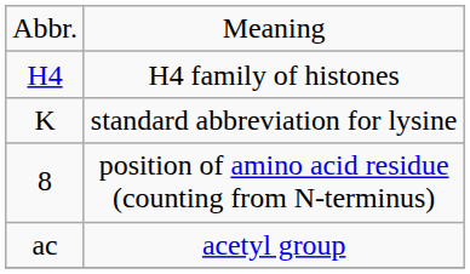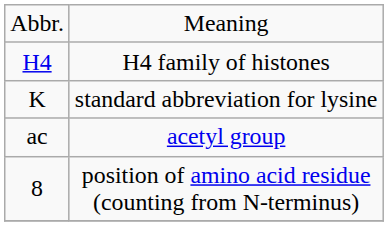rows swapped: position of amino acid residue (counting from N-terminus) <-> acetyl group
